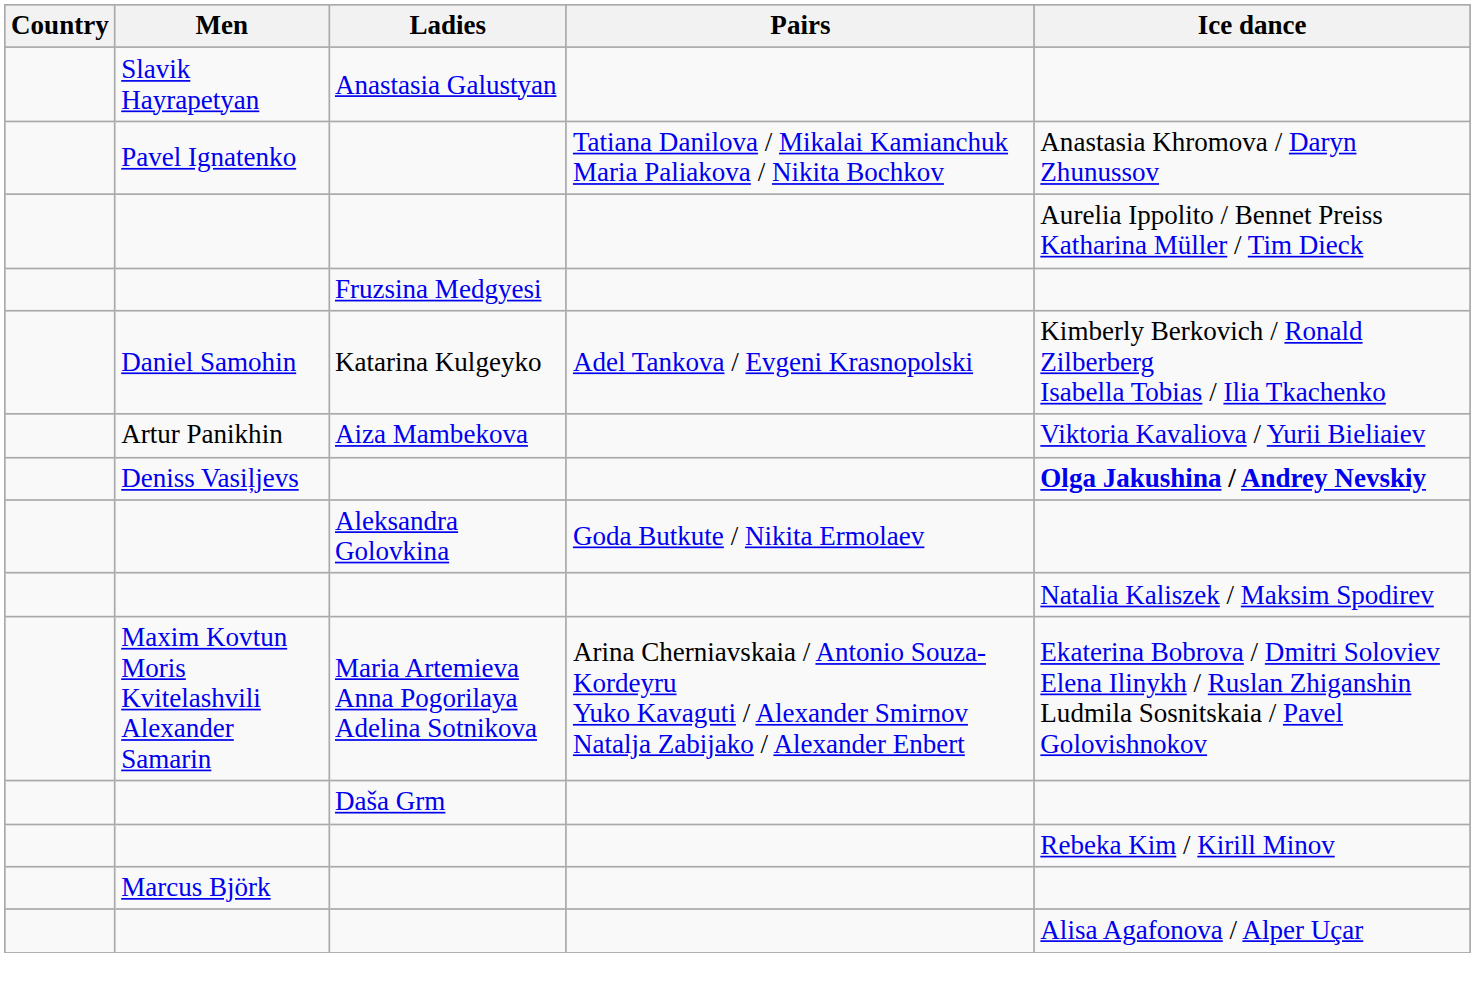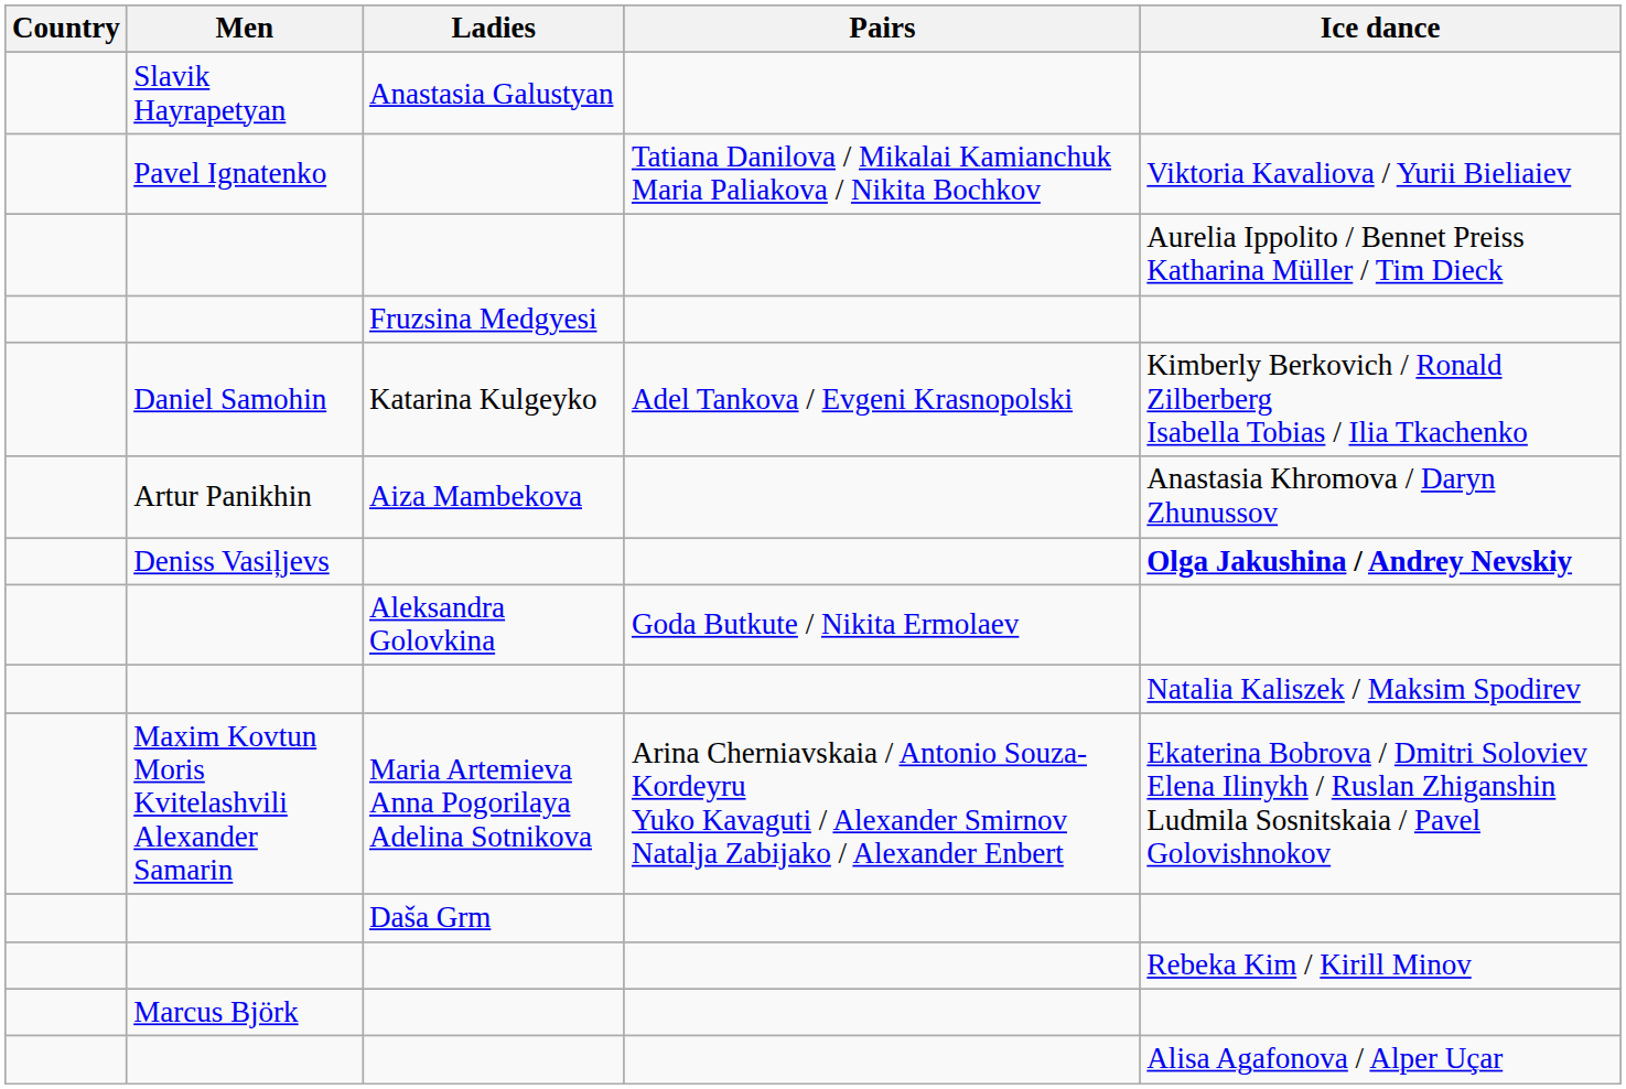Pavel Ignatenko | Ice dance: Anastasia Khromova / Daryn Zhunussov -> Viktoria Kavaliova / Yurii Bieliaiev
Artur Panikhin | Ice dance: Viktoria Kavaliova / Yurii Bieliaiev -> Anastasia Khromova / Daryn Zhunussov
